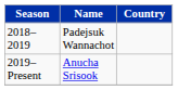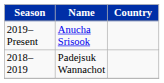rows swapped: 2018–2019 <-> 2019–Present
